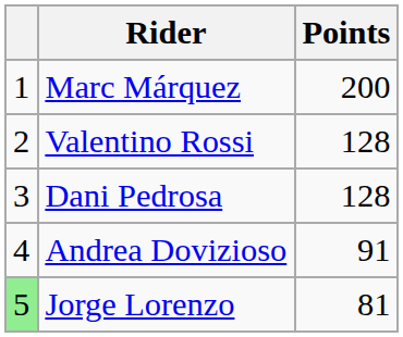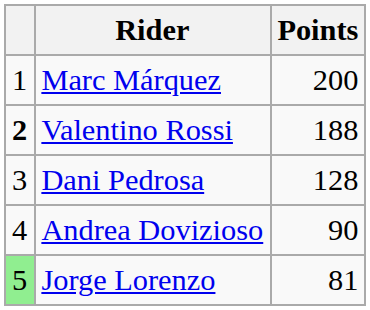Valentino Rossi | column 1: normal -> bold
Valentino Rossi | Points: 128 -> 188
Andrea Dovizioso | Points: 91 -> 90
